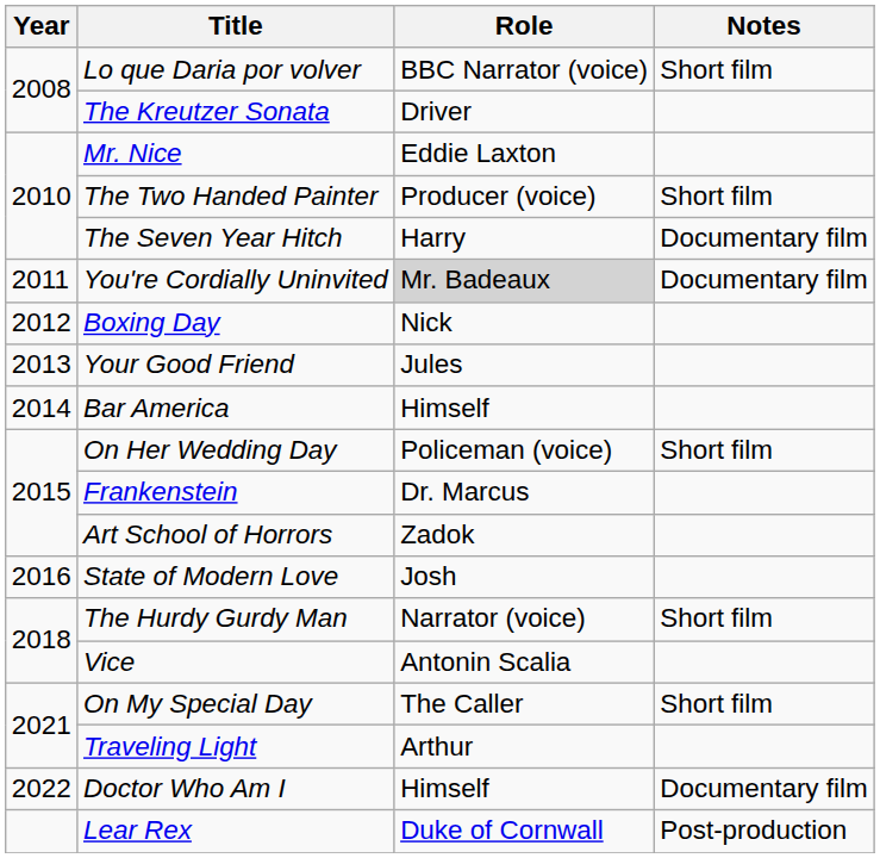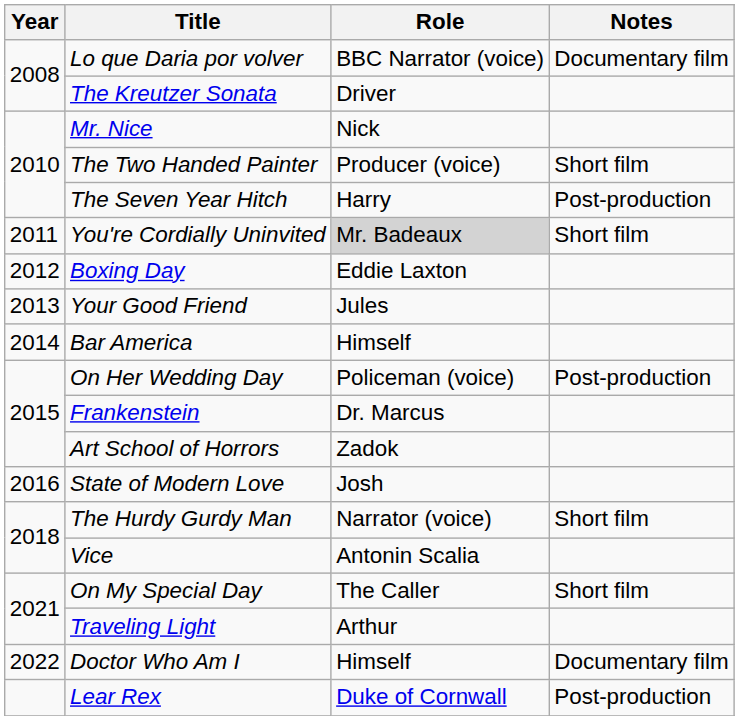Lo que Daria por volver | Notes: Short film -> Documentary film
Mr. Nice | Role: Eddie Laxton -> Nick
The Seven Year Hitch | Notes: Documentary film -> Post-production
You're Cordially Uninvited | Notes: Documentary film -> Short film
Boxing Day | Role: Nick -> Eddie Laxton
On Her Wedding Day | Notes: Short film -> Post-production
